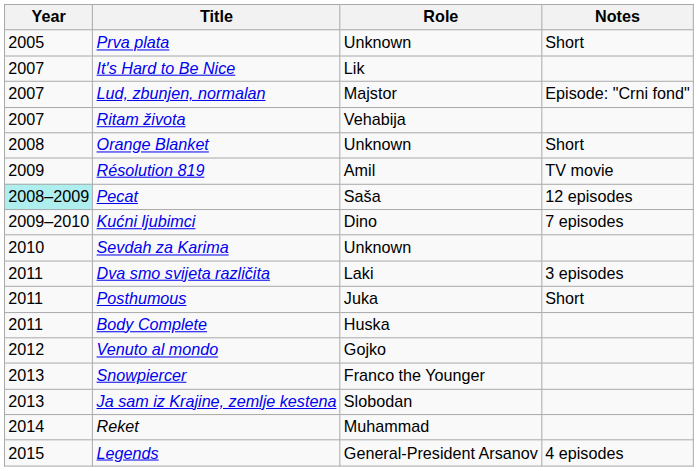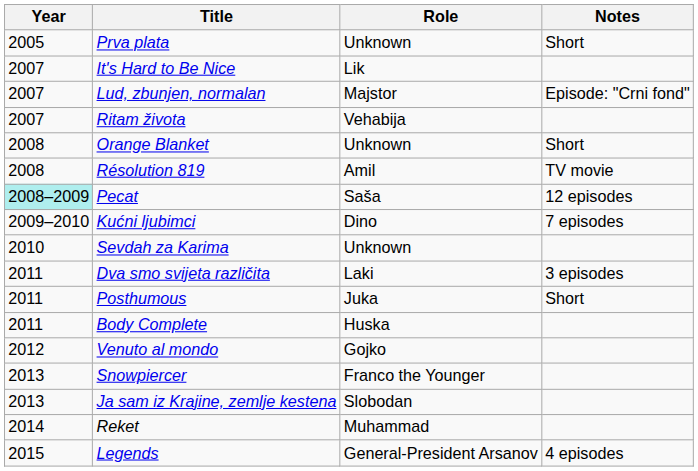Résolution 819 | Year: 2009 -> 2008
